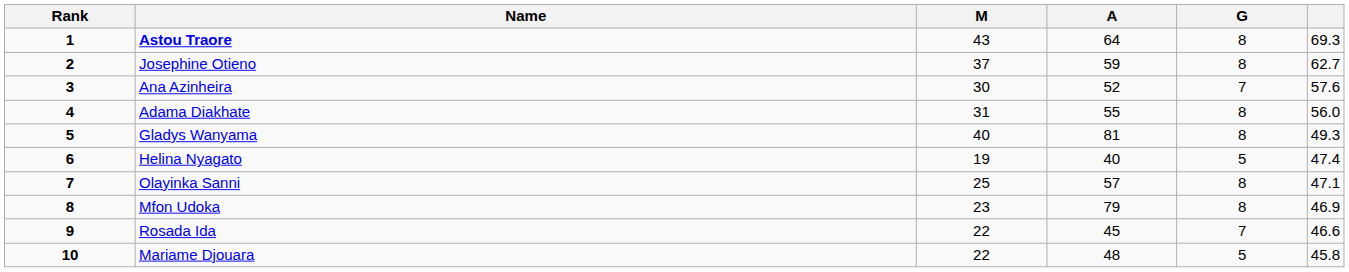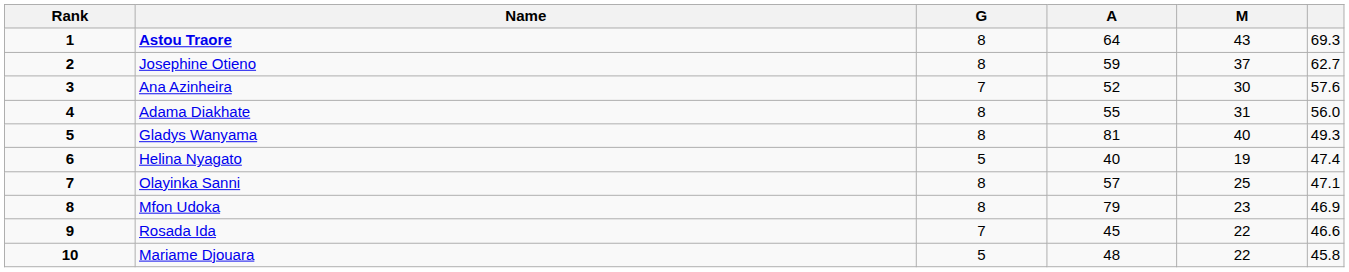columns swapped: G <-> M
